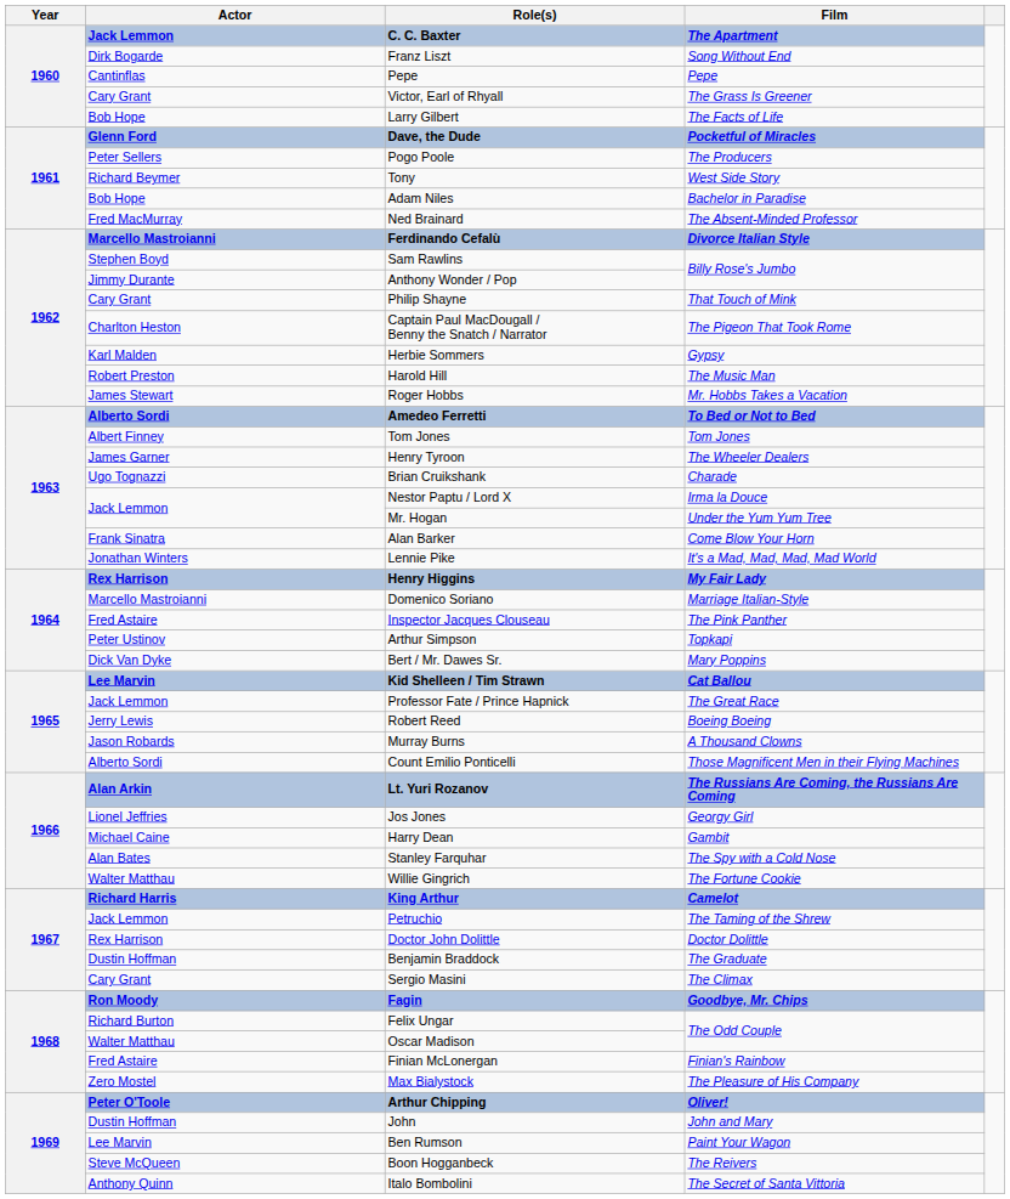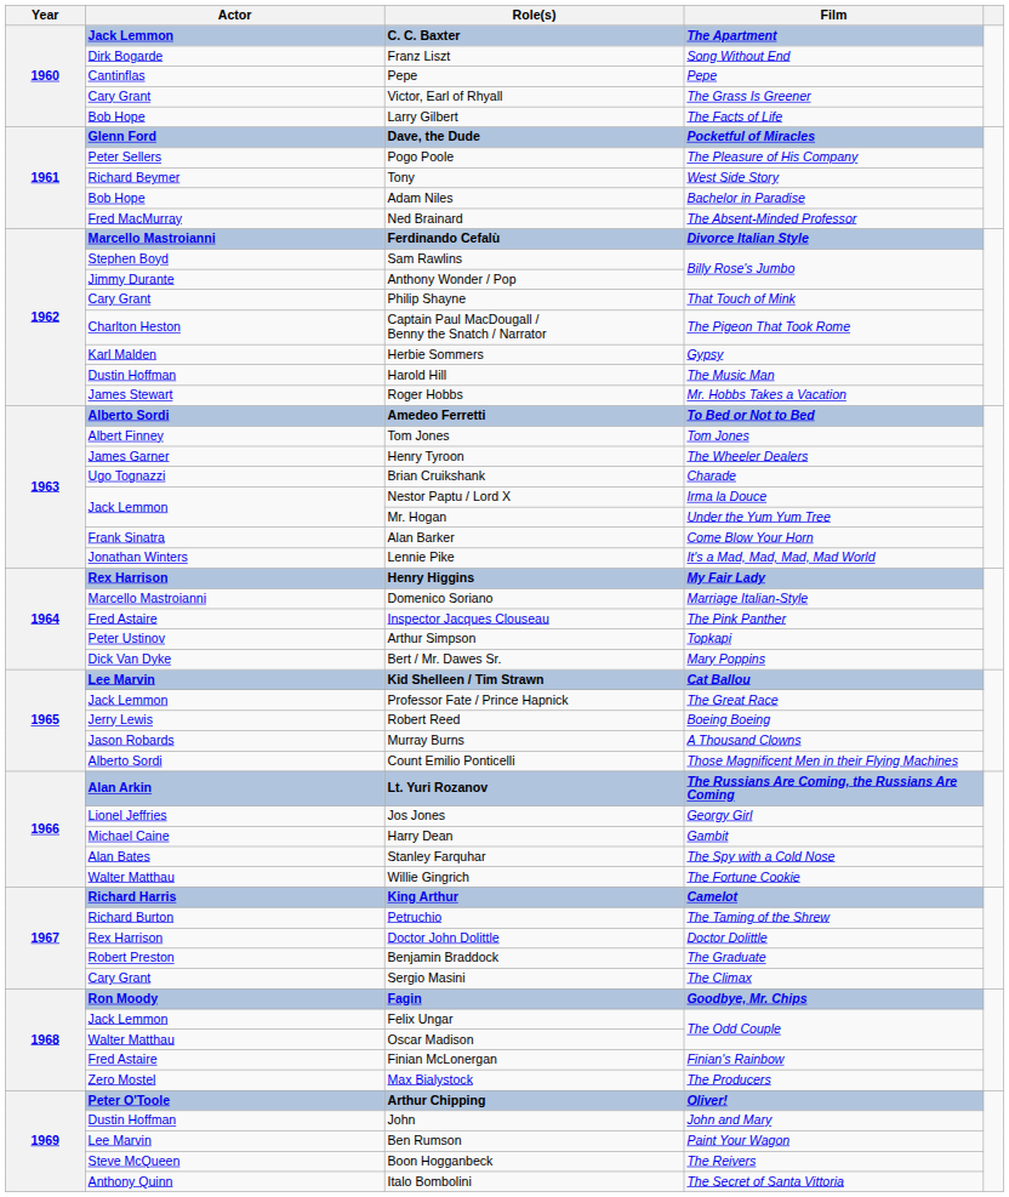Pogo Poole | Film: The Producers -> The Pleasure of His Company
Harold Hill | Actor: Robert Preston -> Dustin Hoffman
Petruchio | Actor: Jack Lemmon -> Richard Burton
Benjamin Braddock | Actor: Dustin Hoffman -> Robert Preston
Felix Ungar | Actor: Richard Burton -> Jack Lemmon
Max Bialystock | Film: The Pleasure of His Company -> The Producers
